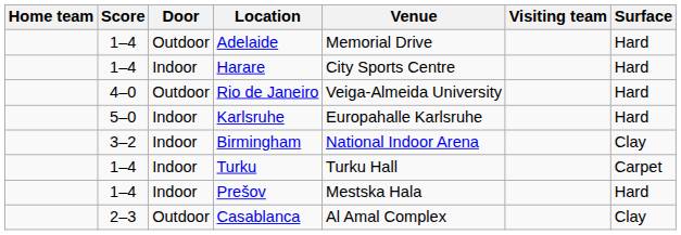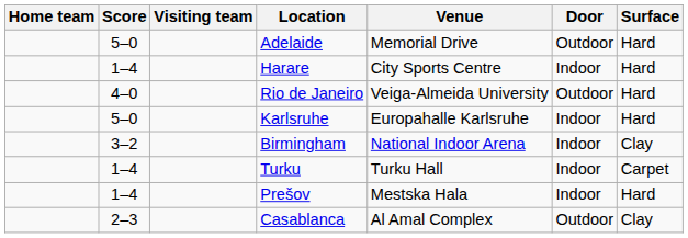columns swapped: Visiting team <-> Door
Adelaide | Score: 1–4 -> 5–0
